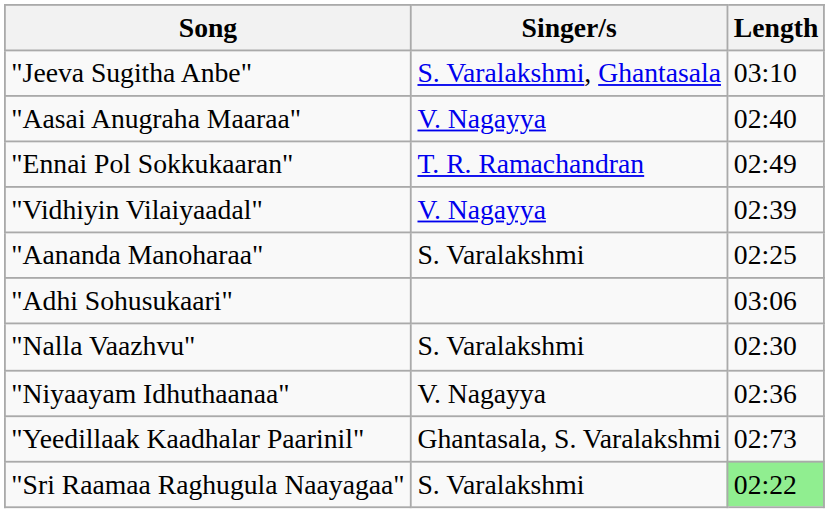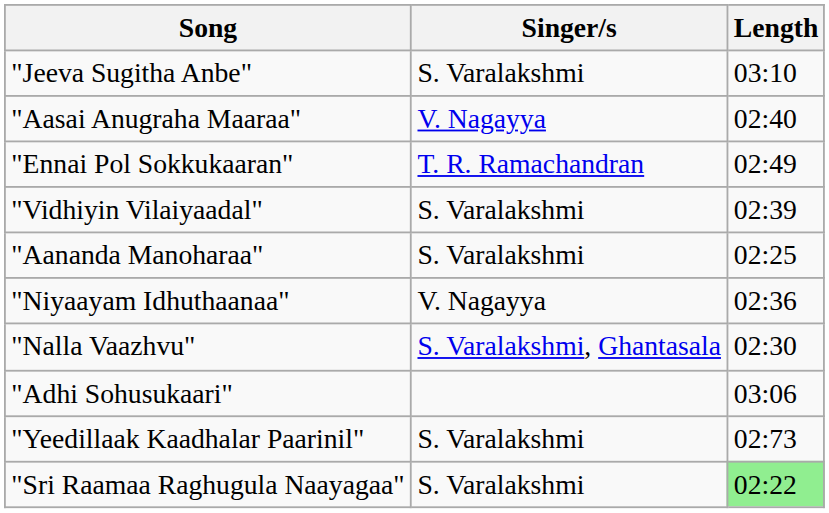"Jeeva Sugitha Anbe" | Singer/s: S. Varalakshmi, Ghantasala -> S. Varalakshmi
"Vidhiyin Vilaiyaadal" | Singer/s: V. Nagayya -> S. Varalakshmi
rows swapped: "Adhi Sohusukaari" <-> "Niyaayam Idhuthaanaa"
"Nalla Vaazhvu" | Singer/s: S. Varalakshmi -> S. Varalakshmi, Ghantasala
"Yeedillaak Kaadhalar Paarinil" | Singer/s: Ghantasala, S. Varalakshmi -> S. Varalakshmi
